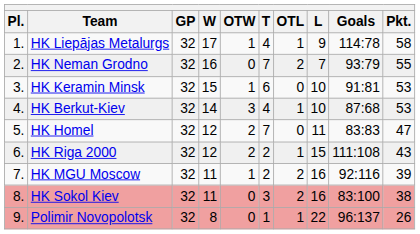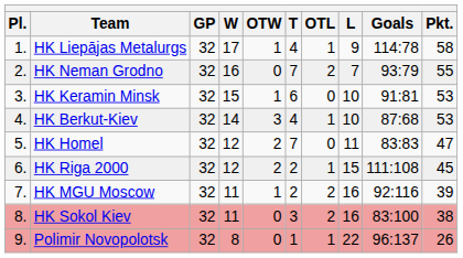HK Riga 2000 | Pkt.: 43 -> 45
